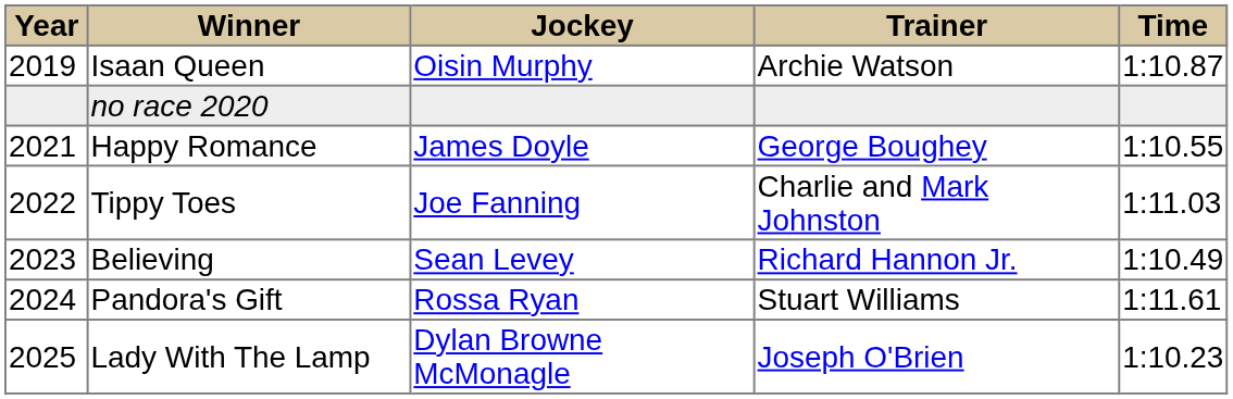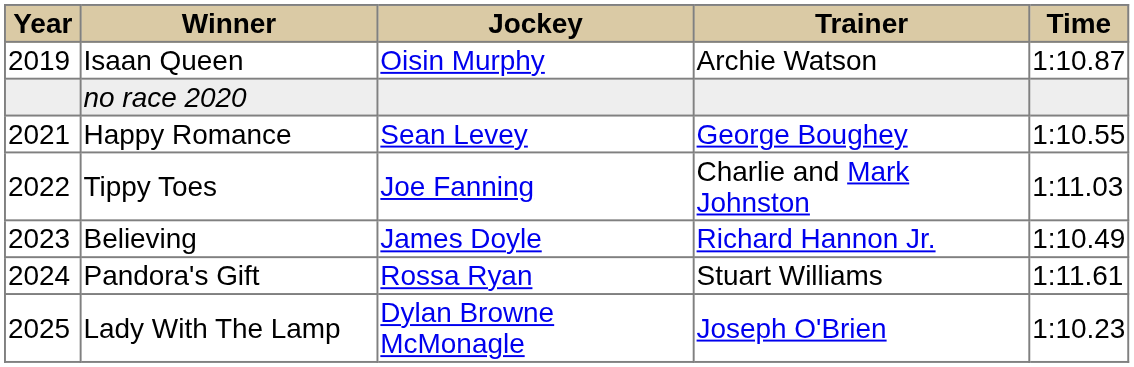Happy Romance | Jockey: James Doyle -> Sean Levey
Believing | Jockey: Sean Levey -> James Doyle
